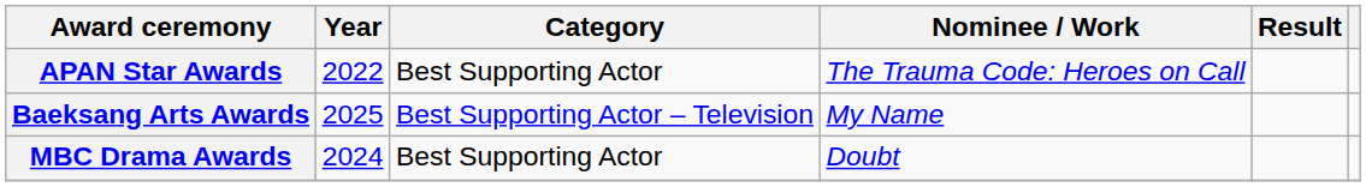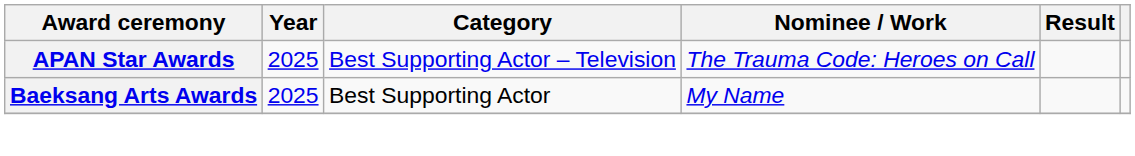APAN Star Awards | Year: 2022 -> 2025
APAN Star Awards | Category: Best Supporting Actor -> Best Supporting Actor – Television
Baeksang Arts Awards | Category: Best Supporting Actor – Television -> Best Supporting Actor
- row: MBC Drama Awards | 2024 | Best Supporting Actor | Doubt
